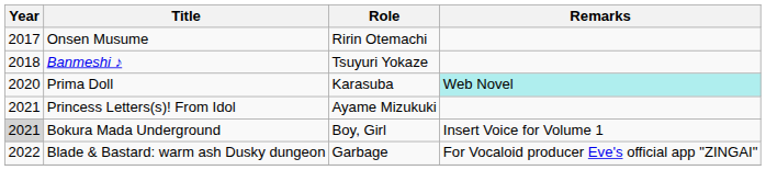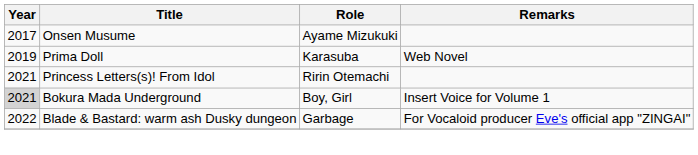Onsen Musume | Role: Ririn Otemachi -> Ayame Mizukuki
- row: 2018 | Banmeshi ♪ | Tsuyuri Yokaze
Prima Doll | Year: 2020 -> 2019
Prima Doll | Remarks: paleturquoise background -> no background
Princess Letters(s)! From Idol | Role: Ayame Mizukuki -> Ririn Otemachi
